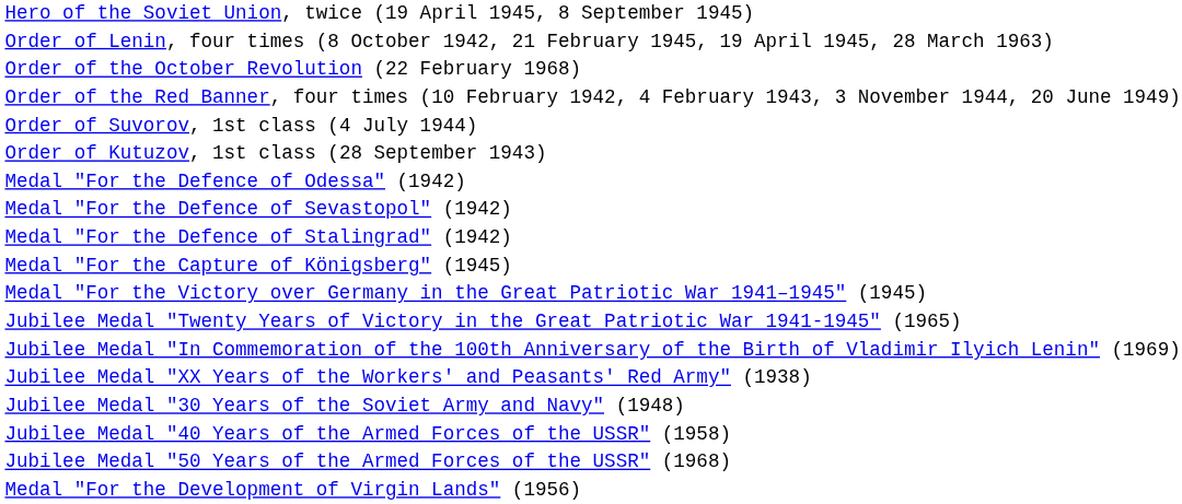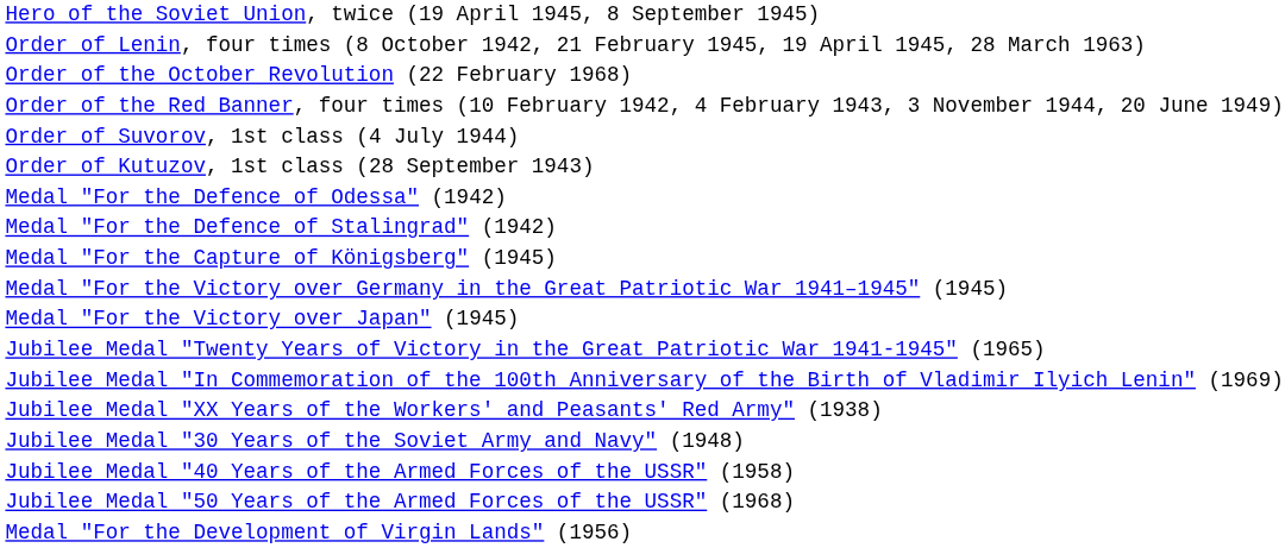- row: Medal "For the Defence of Sevastopol" (1942)
+ row: Medal "For the Victory over Japan" (1945)
